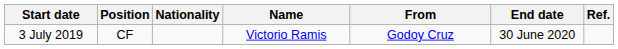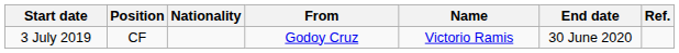columns swapped: Name <-> From
